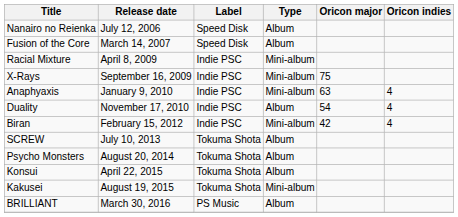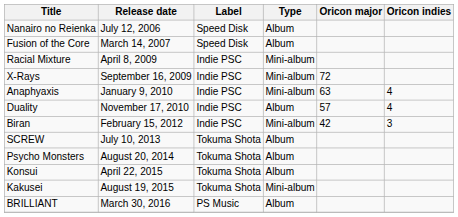X-Rays | Oricon major: 75 -> 72
Duality | Oricon major: 54 -> 57
Biran | Oricon indies: 4 -> 3
